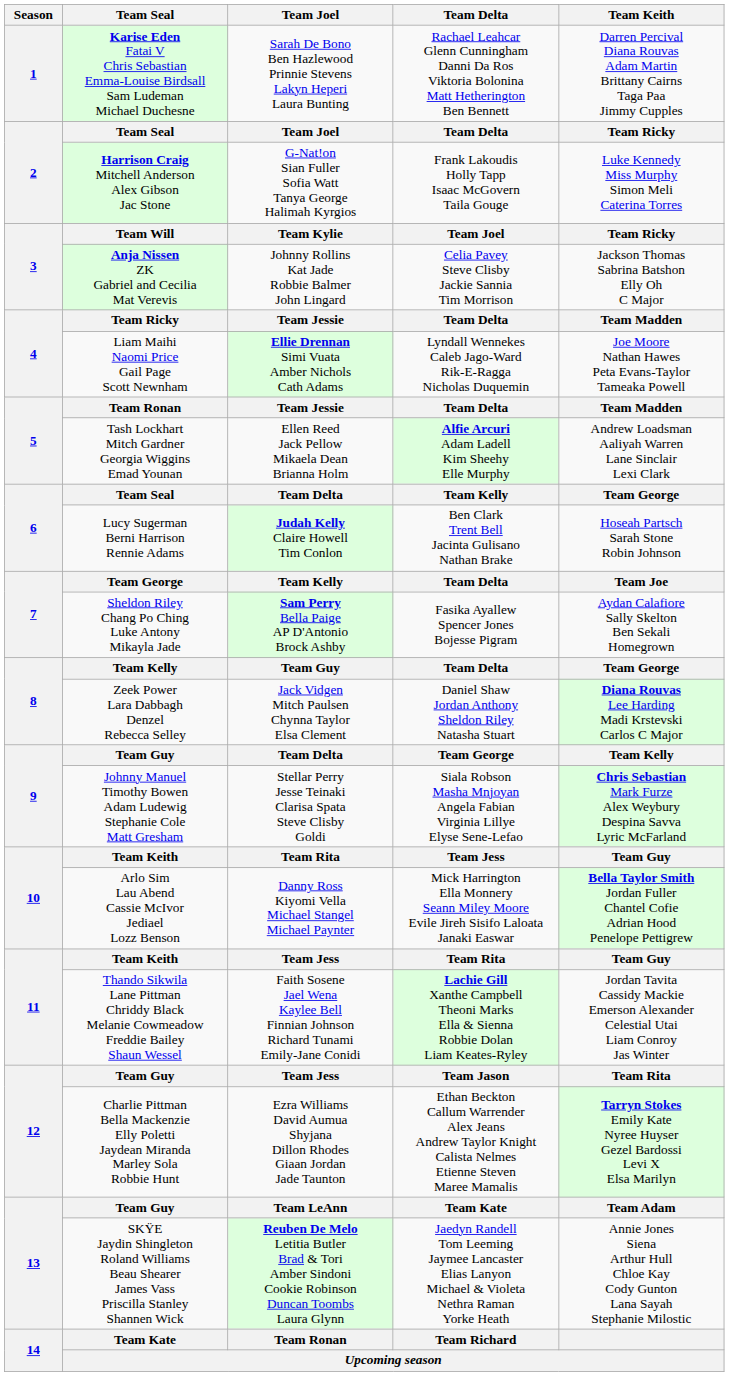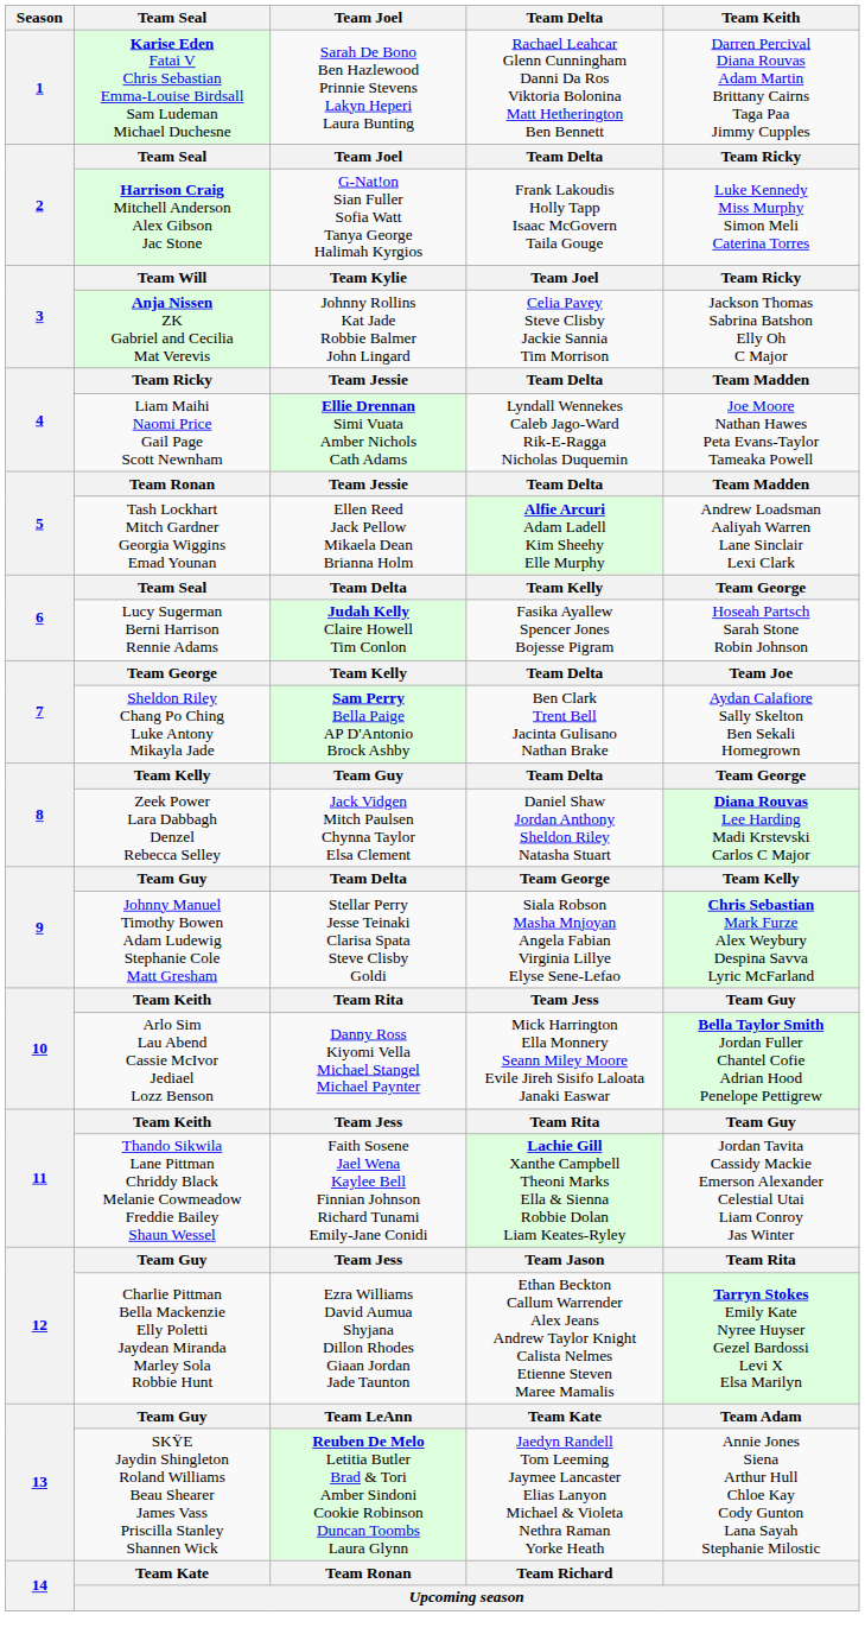6 / Lucy Sugerman Berni Harrison Rennie Adams | Team Delta: Ben Clark Trent Bell Jacinta Gulisano Nathan Brake -> Fasika Ayallew Spencer Jones Bojesse Pigram
7 / Sheldon Riley Chang Po Ching Luke Antony Mikayla Jade | Team Delta: Fasika Ayallew Spencer Jones Bojesse Pigram -> Ben Clark Trent Bell Jacinta Gulisano Nathan Brake
